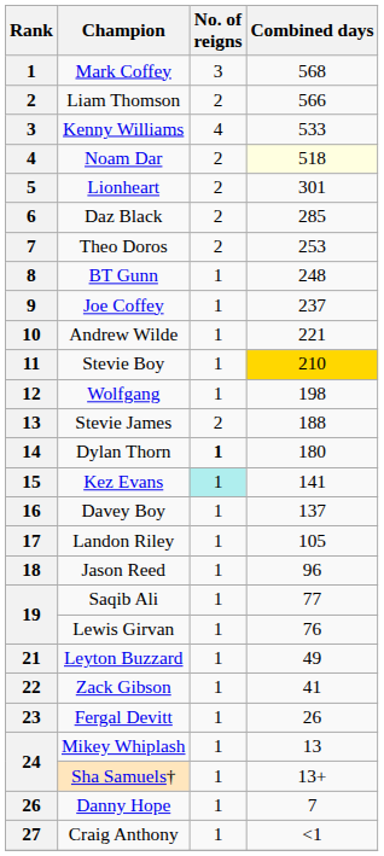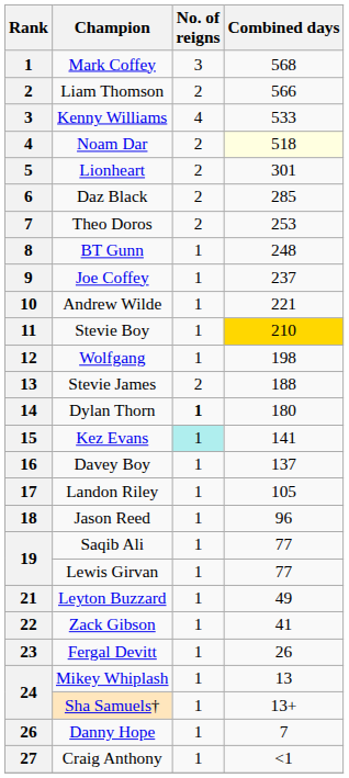Lewis Girvan | Combined days: 76 -> 77
